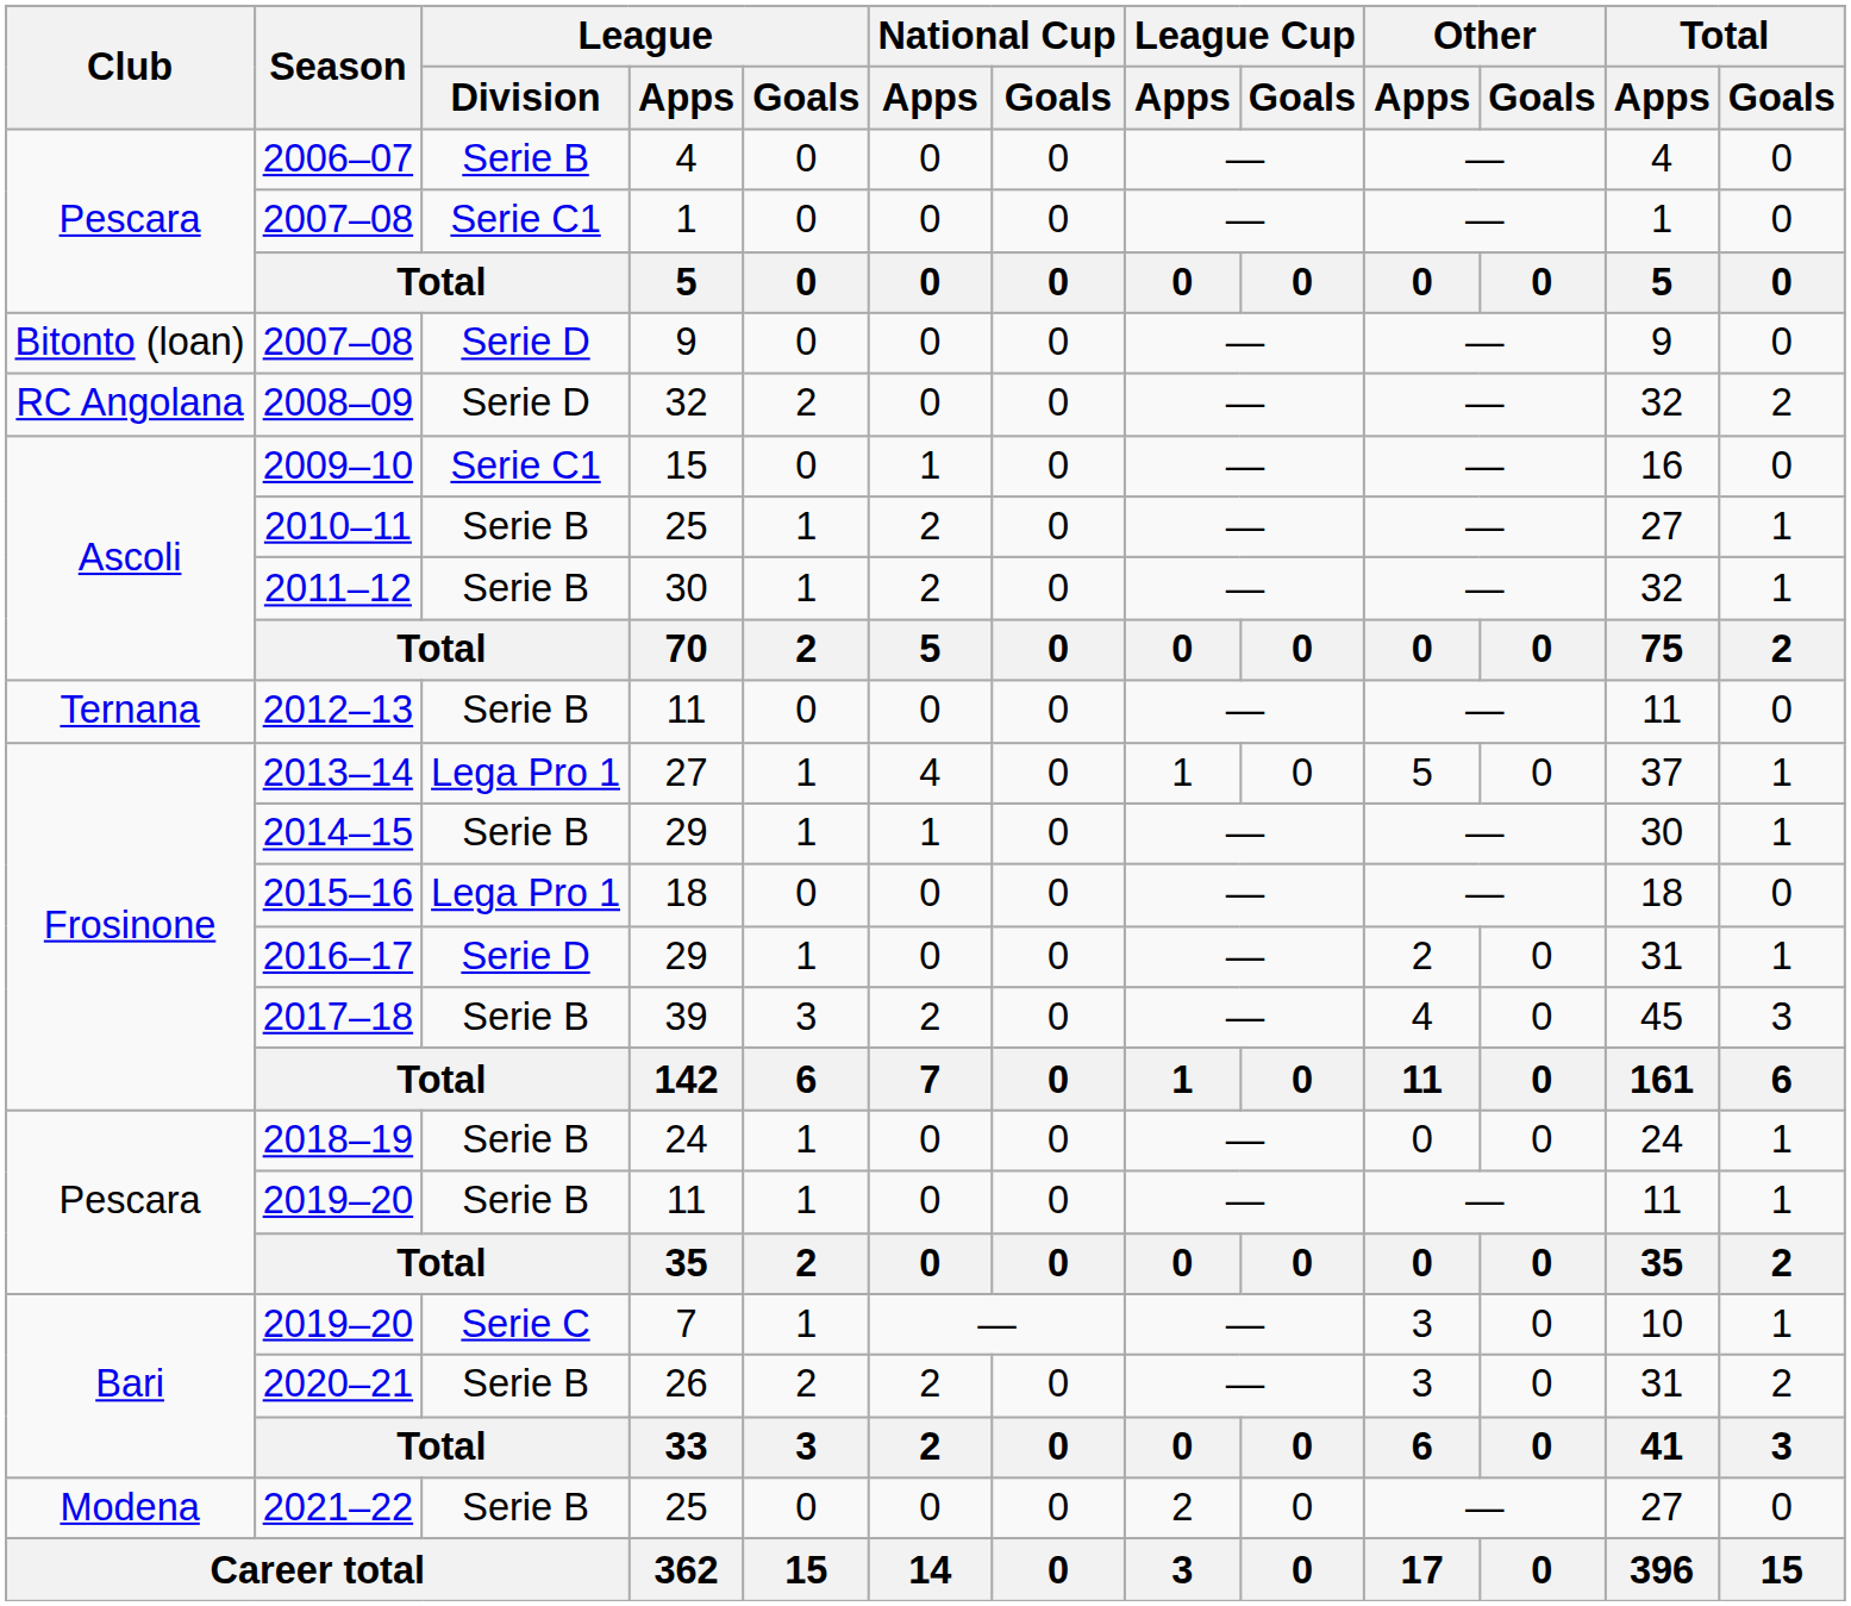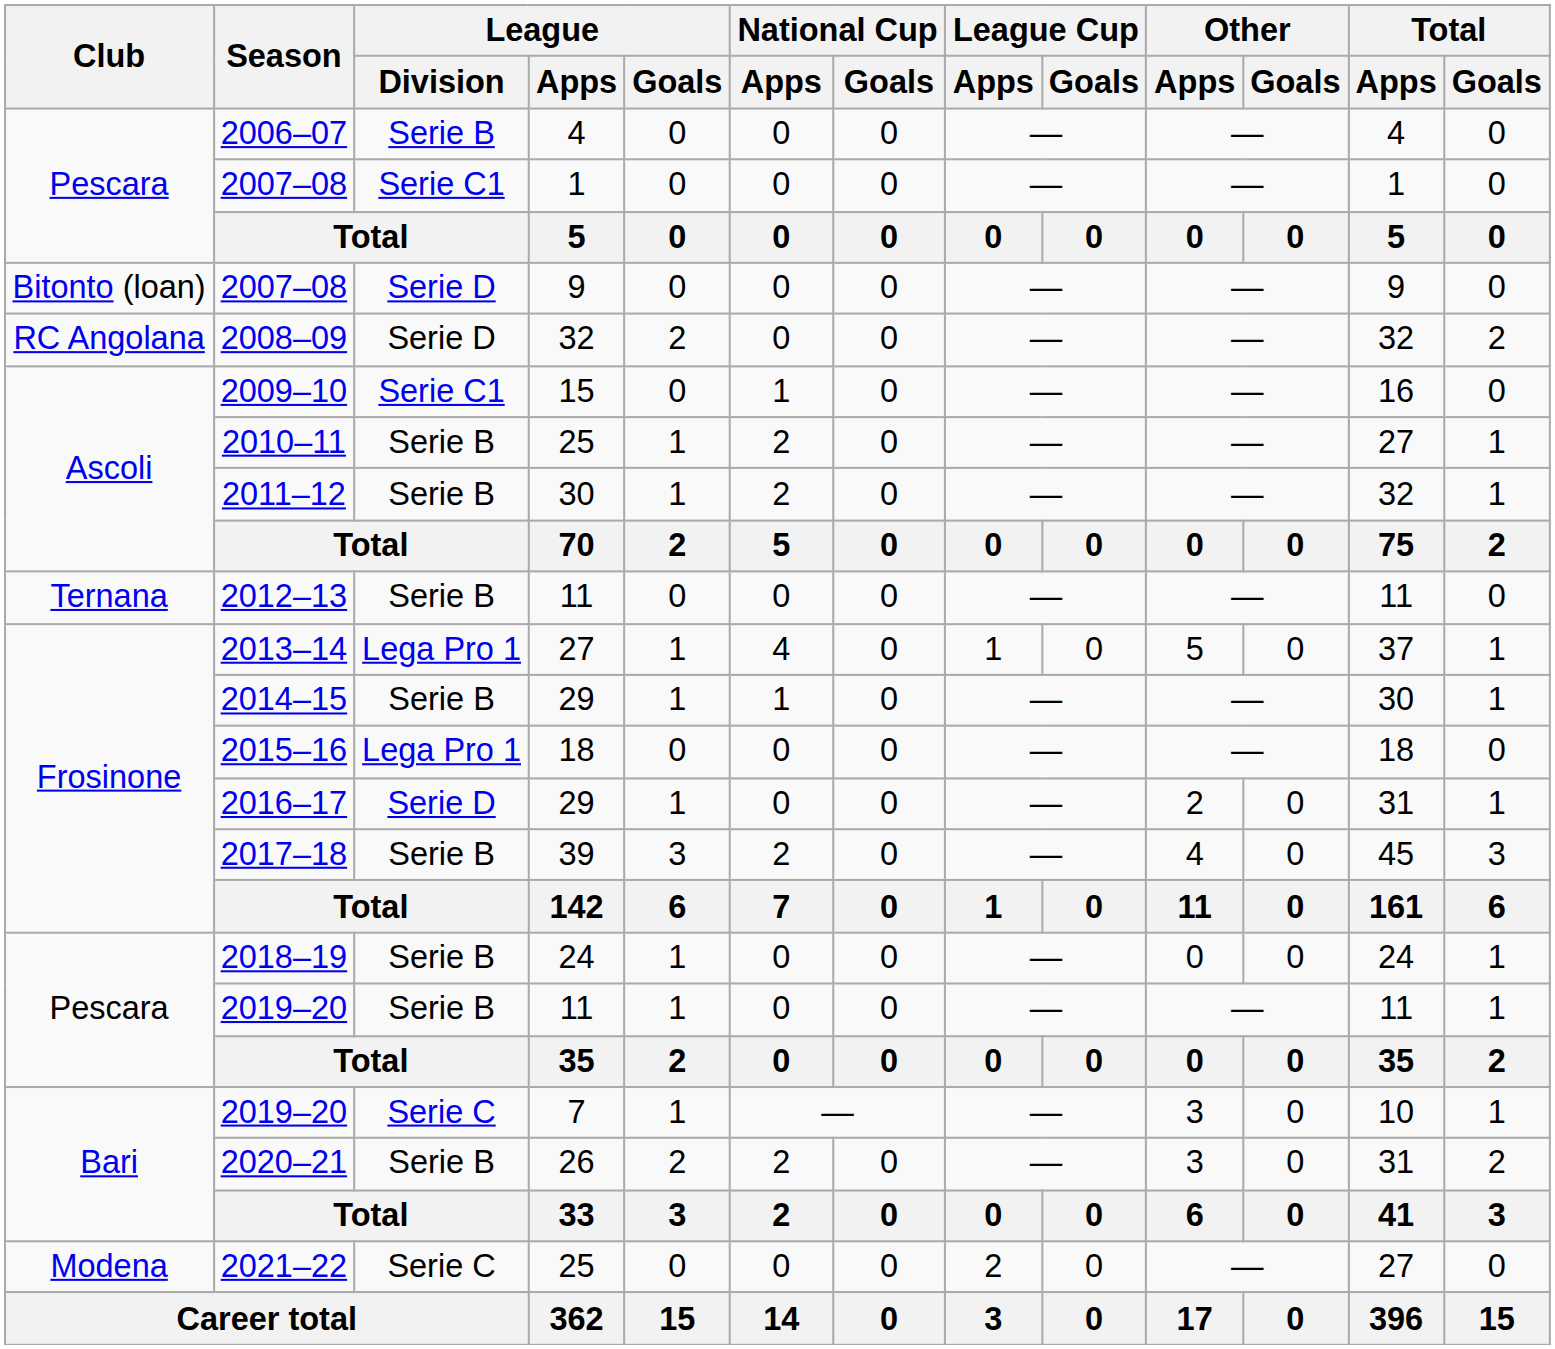2021–22 | League / Division: Serie B -> Serie C
